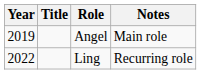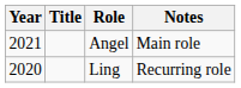Angel | Year: 2019 -> 2021
Ling | Year: 2022 -> 2020
